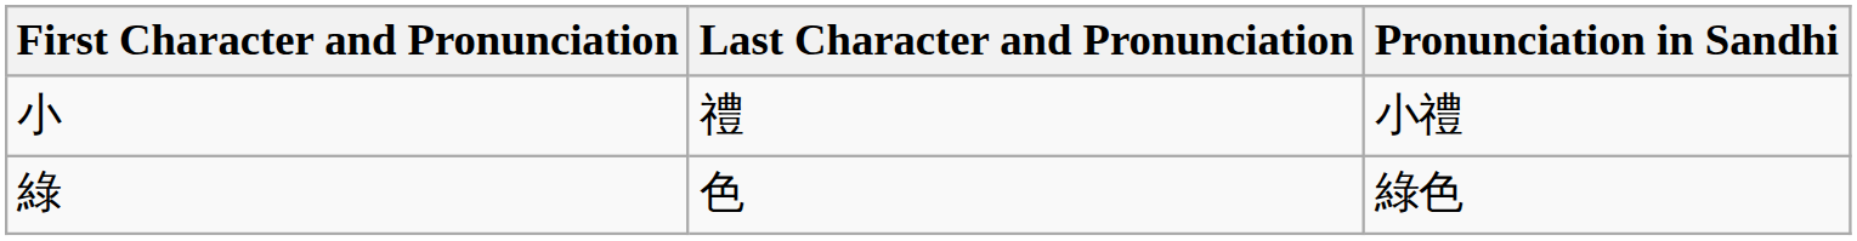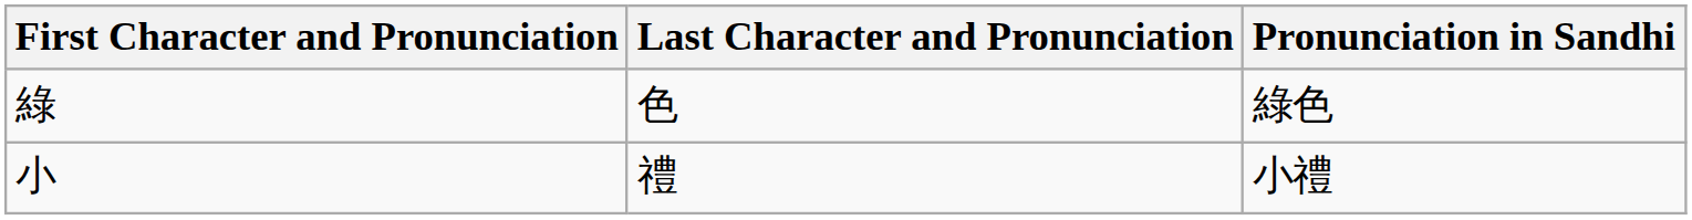rows swapped: 小禮 <-> 綠色
